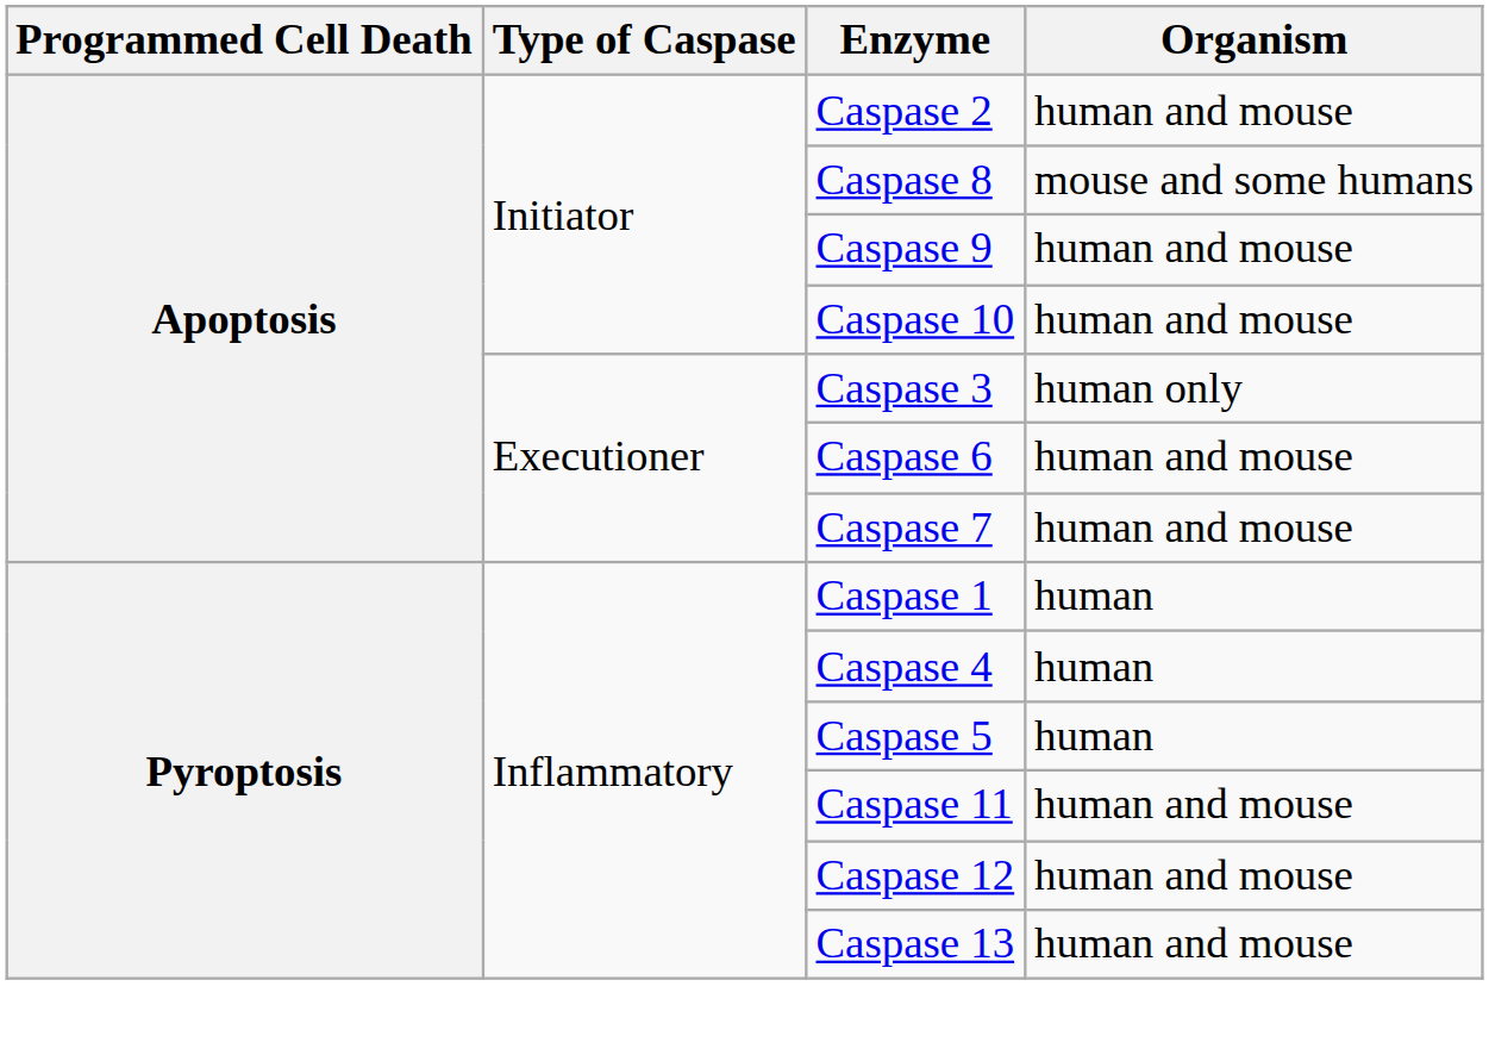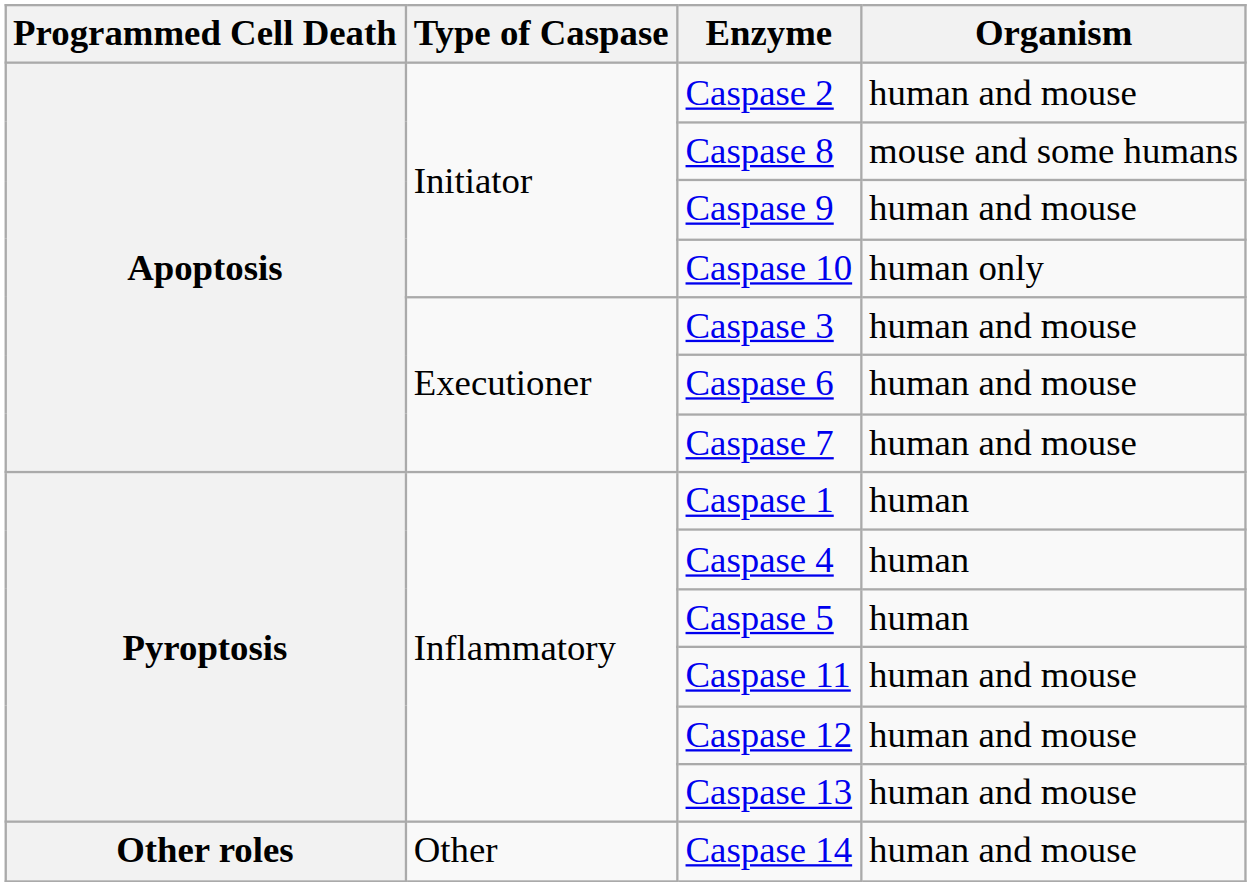Caspase 10 | Organism: human and mouse -> human only
Caspase 3 | Organism: human only -> human and mouse
+ row: Other roles | Other | Caspase 14 | human and mouse
